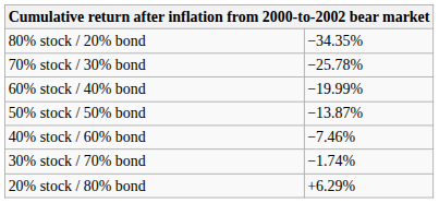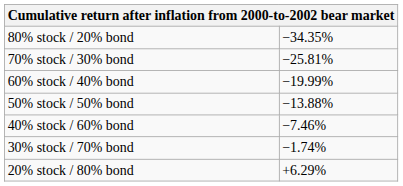70% stock / 30% bond | column 2: −25.78% -> −25.81%
50% stock / 50% bond | column 2: −13.87% -> −13.88%
